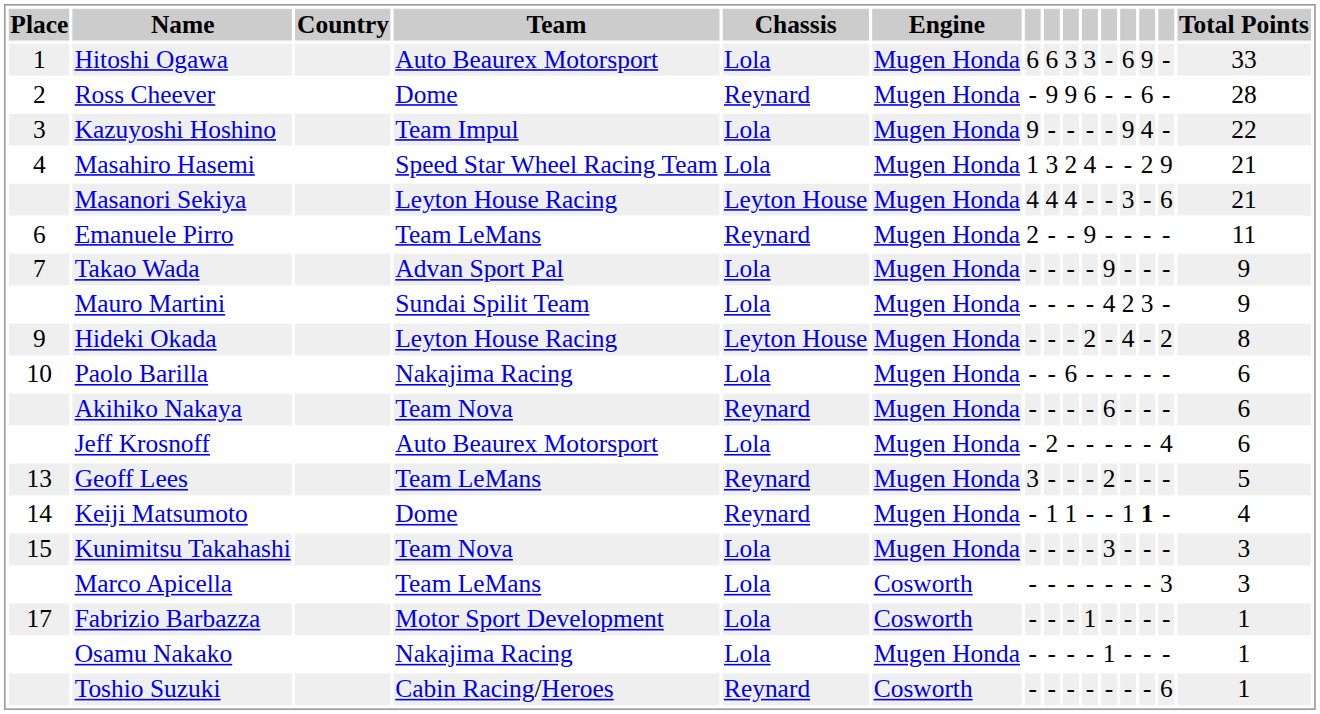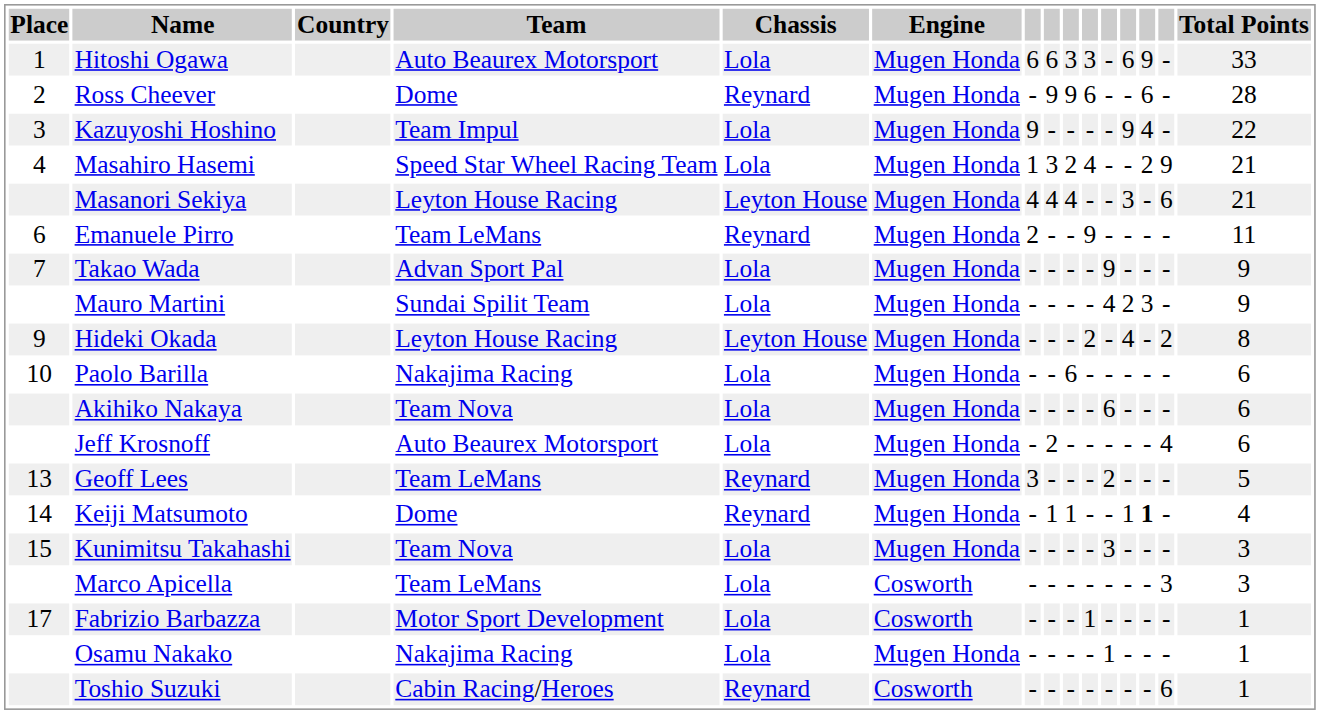Akihiko Nakaya | Chassis: Reynard -> Lola
